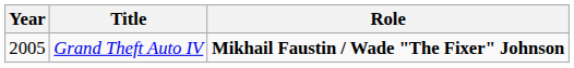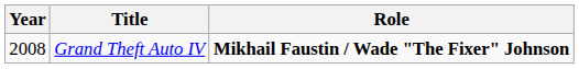Grand Theft Auto IV | Year: 2005 -> 2008
